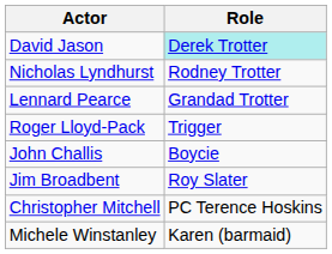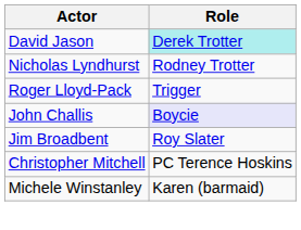- row: Lennard Pearce | Grandad Trotter
John Challis | Role: no background -> lavender background
